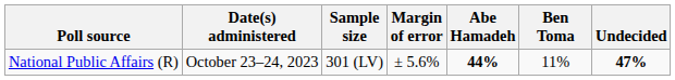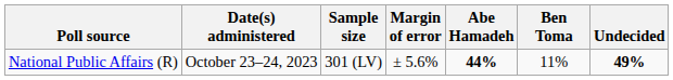National Public Affairs (R) | Undecided: 47% -> 49%
